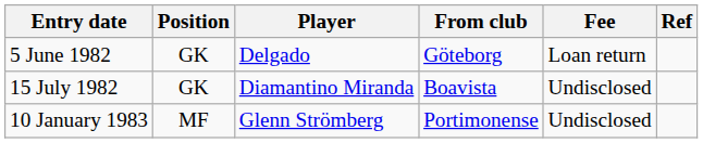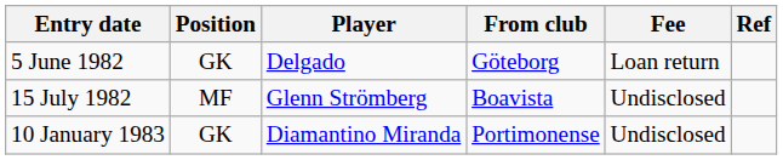15 July 1982 | Position: GK -> MF
15 July 1982 | Player: Diamantino Miranda -> Glenn Strömberg
10 January 1983 | Position: MF -> GK
10 January 1983 | Player: Glenn Strömberg -> Diamantino Miranda
